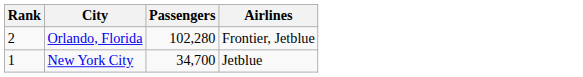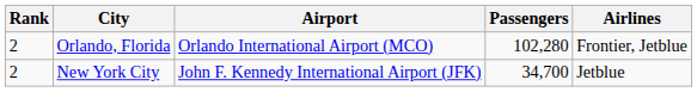+ column: Airport | Orlando International Airport (MCO) | John F. Kennedy International Airport (JFK)
New York City | Rank: 1 -> 2
